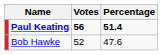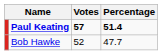Paul Keating | Votes: 56 -> 57
Bob Hawke | Percentage: 47.6 -> 47.7
